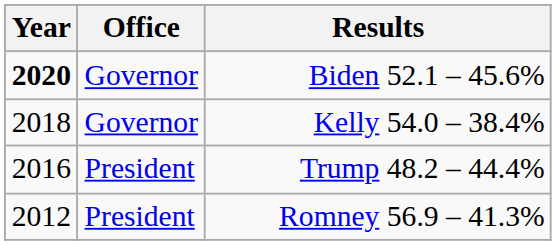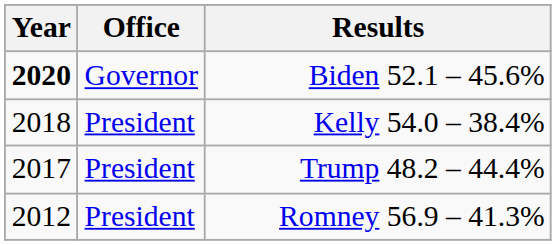Kelly 54.0 – 38.4% | Office: Governor -> President
Trump 48.2 – 44.4% | Year: 2016 -> 2017
